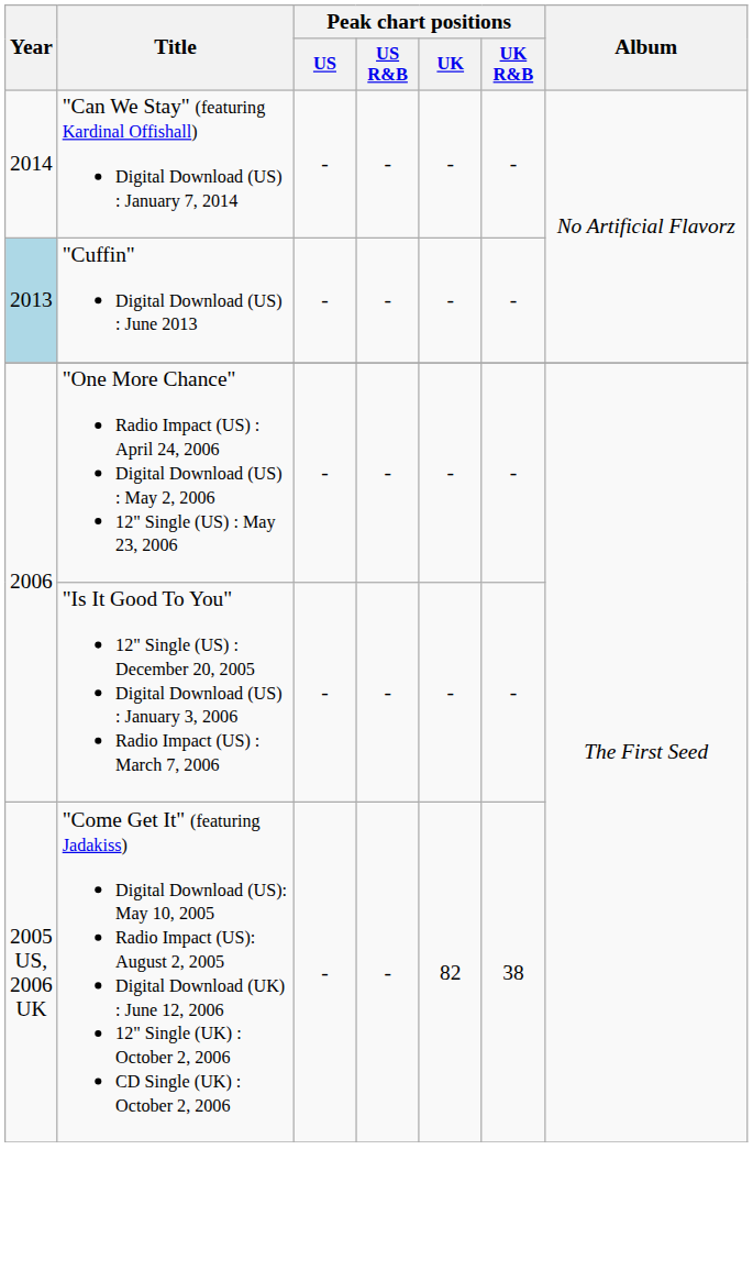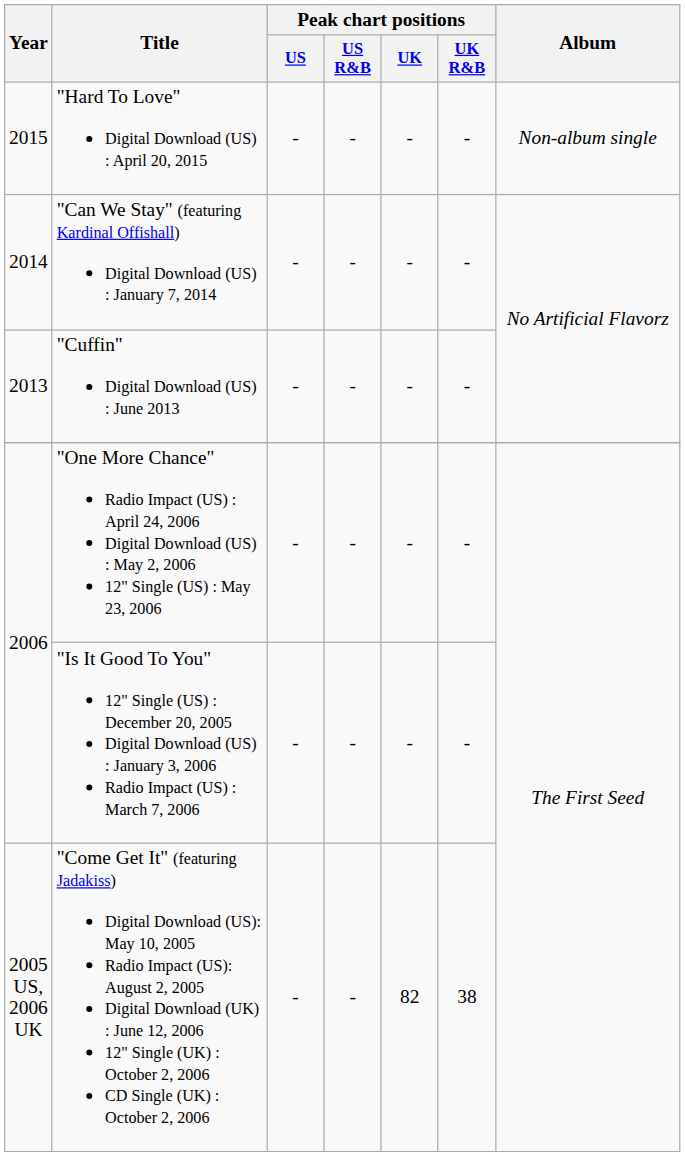+ row: 2015 | "Hard To Love" Digital Download (US) : April 20, 2015 | - | - | - | - | Non-album single
"Cuffin" Digital Download (US) : June 2013 | Year: lightblue background -> no background
